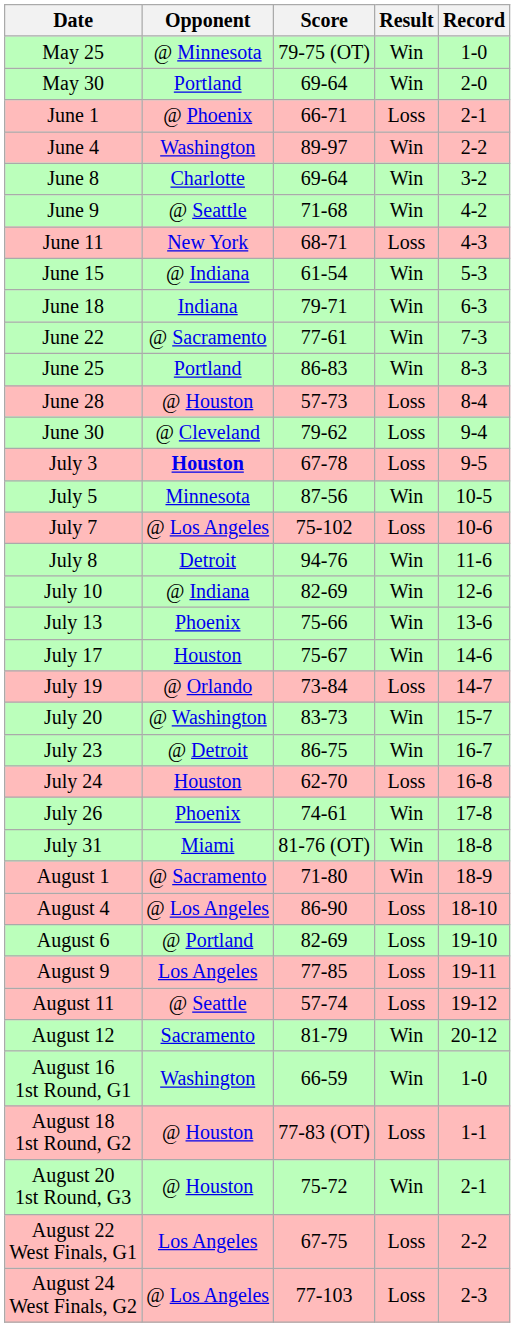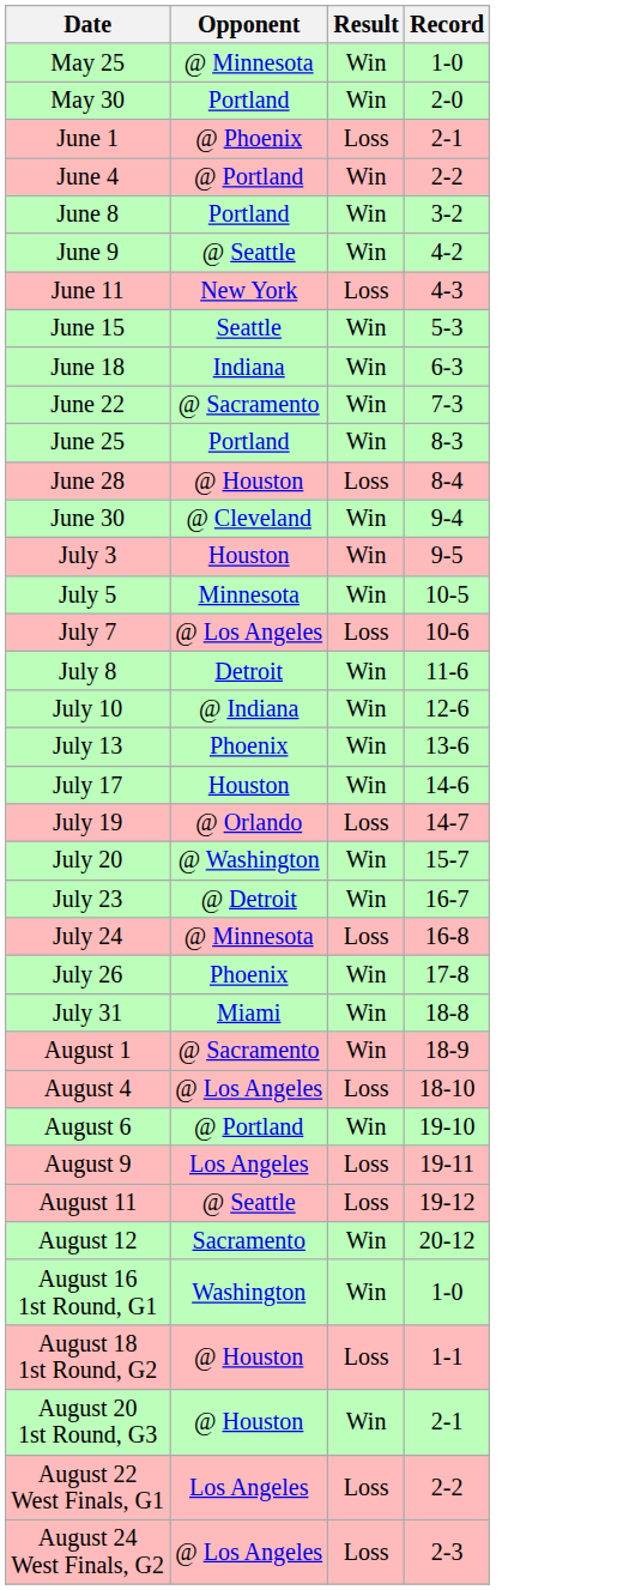- column: Score | 79-75 (OT) | 69-64 | 66-71 | 89-97 | 69-64 | 71-68 | 68-71 | 61-54 | 79-71 | 77-61 | 86-83 | 57-73 | 79-62 | 67-78 | 87-56 | 75-102 | 94-76 | 82-69 | 75-66 | 75-67 | 73-84 | 83-73 | 86-75 | 62-70 | 74-61 | 81-76 (OT) | 71-80 | 86-90 | 82-69 | 77-85 | 57-74 | 81-79 | 66-59 | 77-83 (OT) | 75-72 | 67-75 | 77-103
June 4 | Opponent: Washington -> @ Portland
June 8 | Opponent: Charlotte -> Portland
June 15 | Opponent: @ Indiana -> Seattle
June 30 | Result: Loss -> Win
July 3 | Opponent: bold -> normal
July 3 | Result: Loss -> Win
July 24 | Opponent: Houston -> @ Minnesota
August 6 | Result: Loss -> Win
